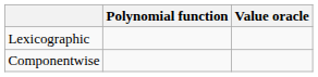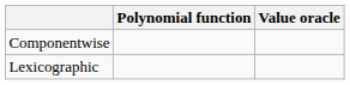rows swapped: Componentwise <-> Lexicographic
